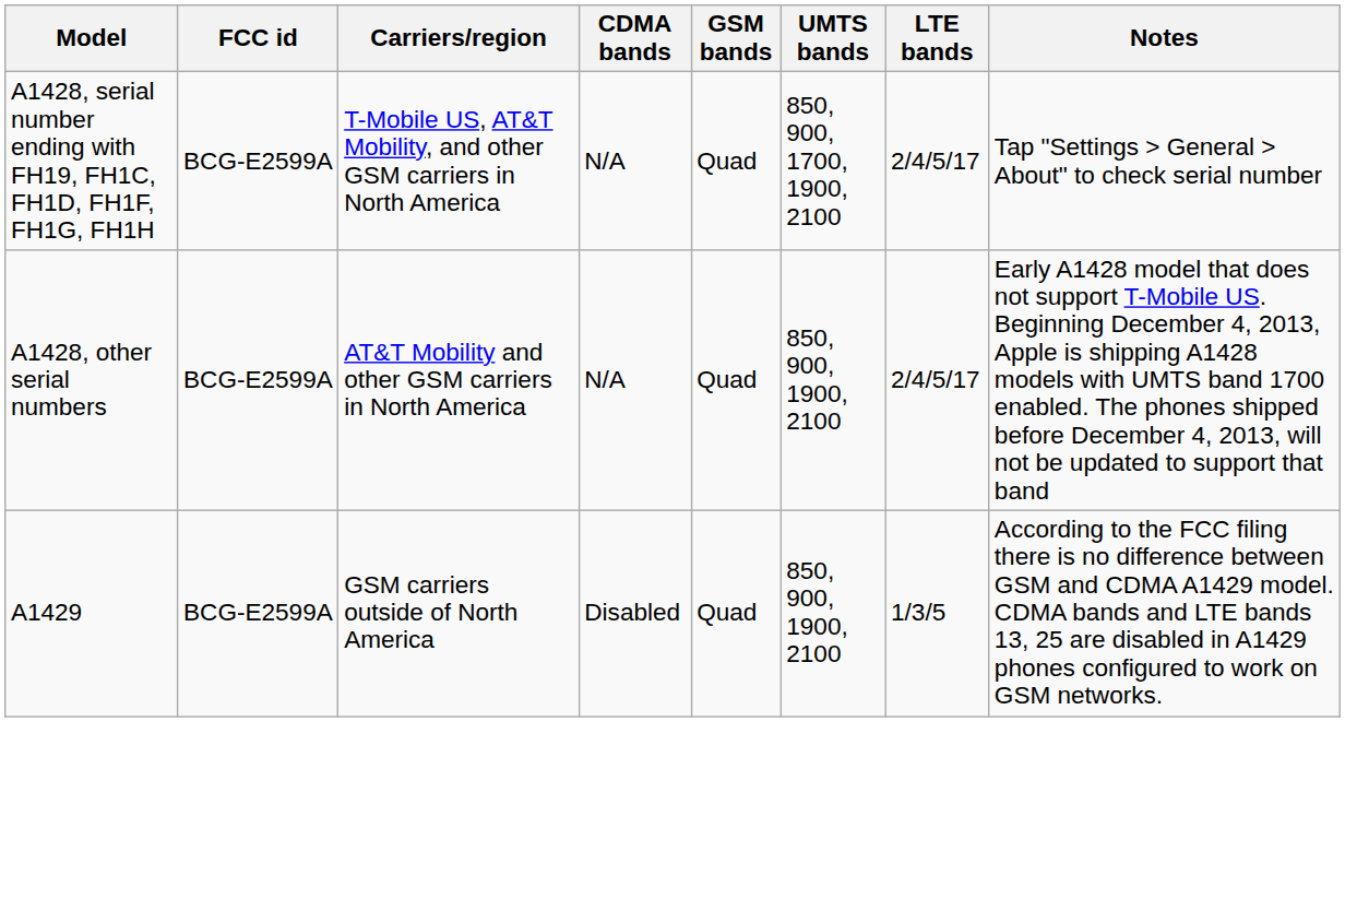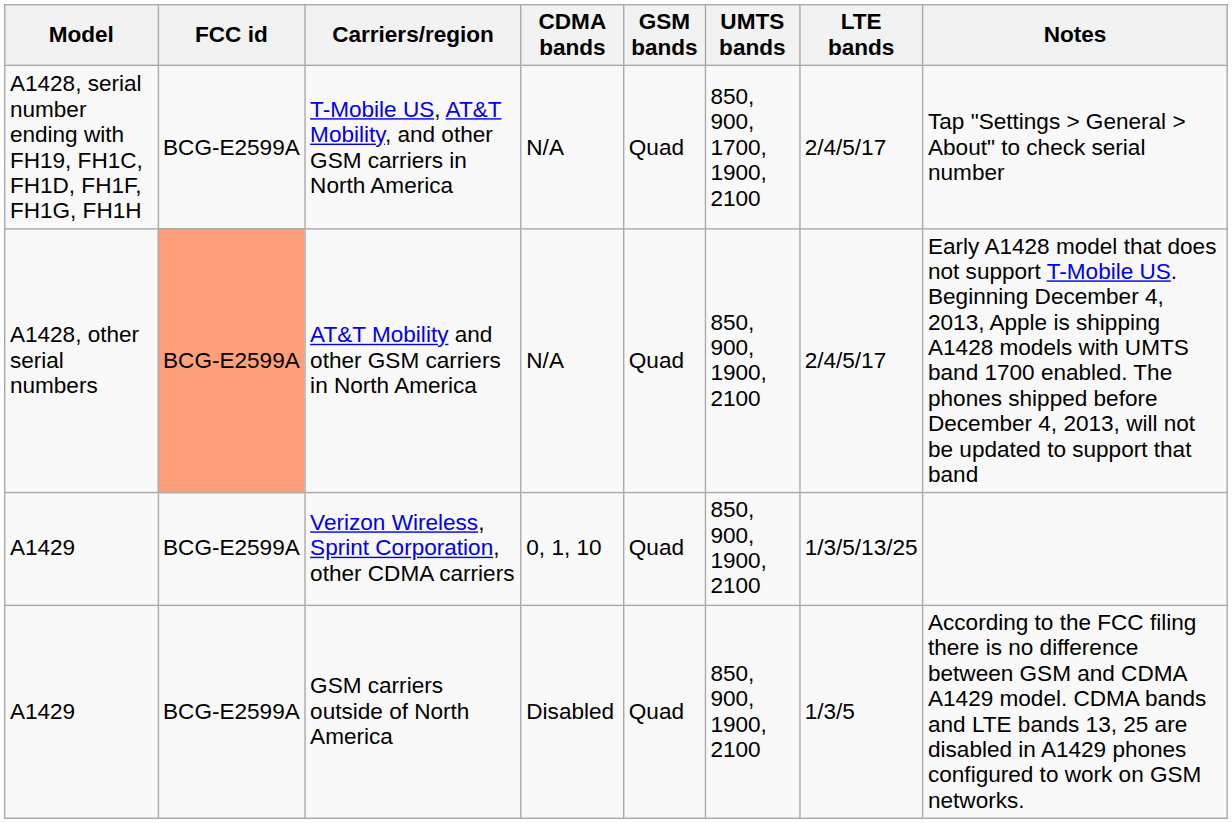AT&T Mobility and other GSM carriers in North America | FCC id: no background -> lightsalmon background
+ row: A1429 | BCG‑E2599A | Verizon Wireless, Sprint Corporation, other CDMA carriers | 0, 1, 10 | Quad | 850, 900, 1900, 2100 | 1/3/5/13/25
